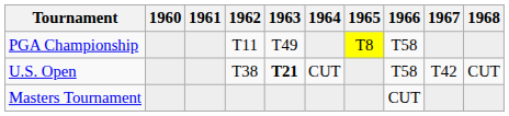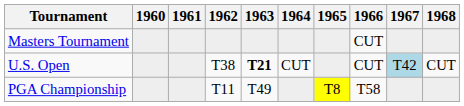rows swapped: Masters Tournament <-> PGA Championship
U.S. Open | 1966: T58 -> CUT
U.S. Open | 1967: no background -> lightblue background
